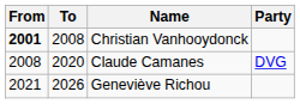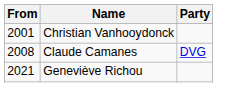- column: To | 2008 | 2020 | 2026
Christian Vanhooydonck | From: bold -> normal
